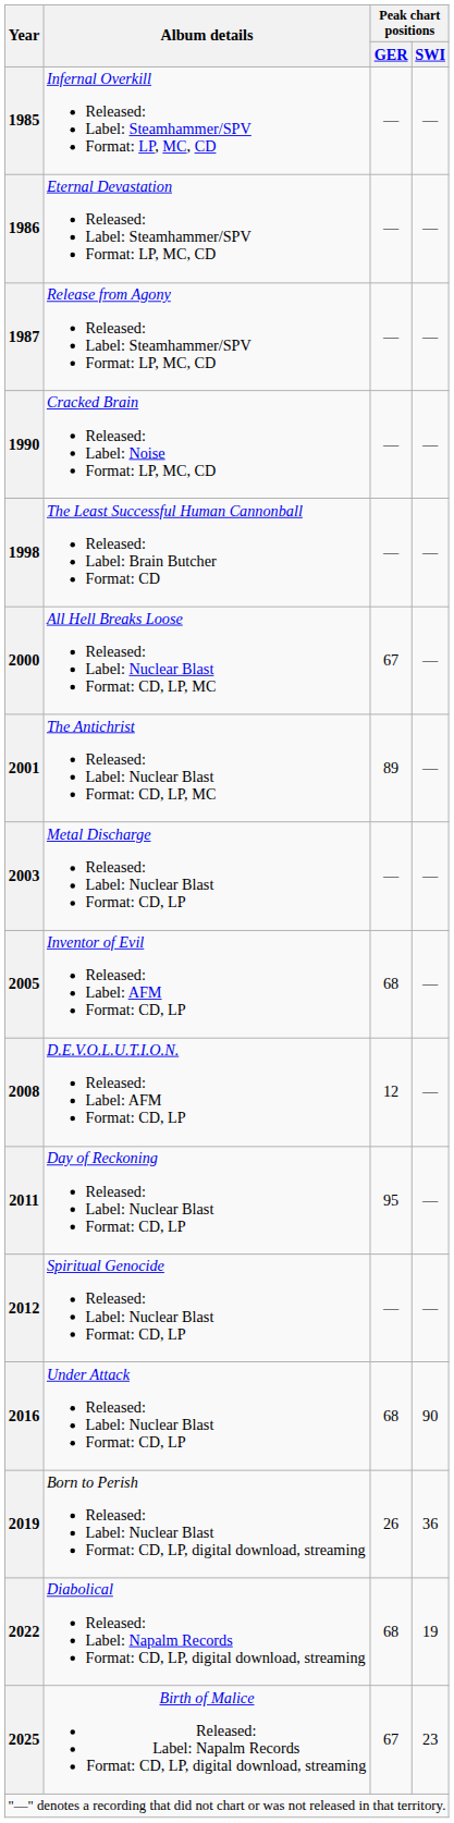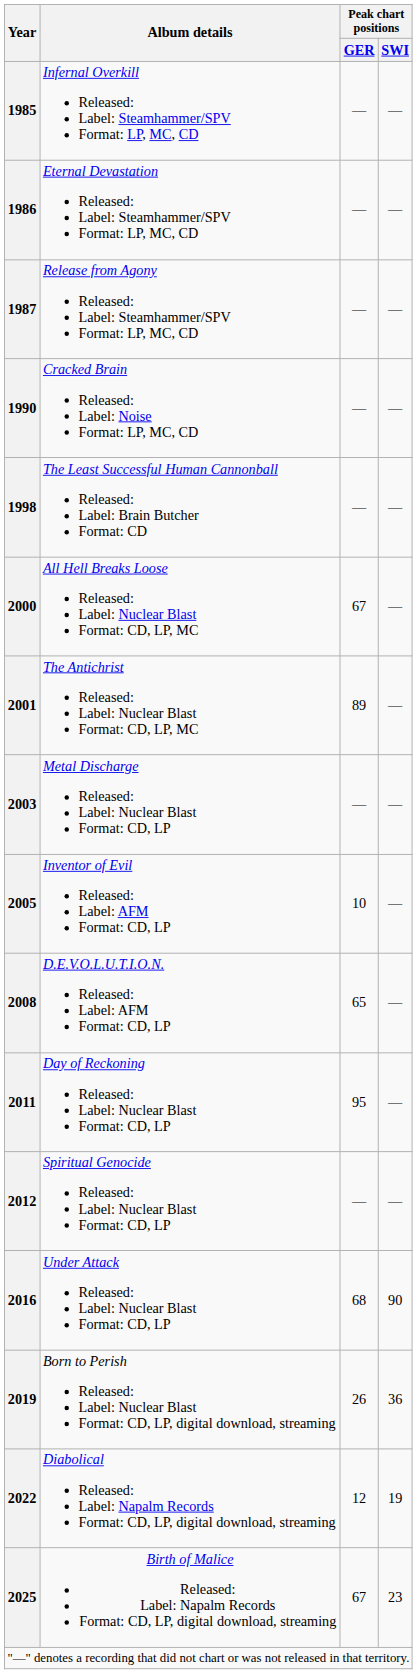2005 | Peak chart positions / GER: 68 -> 10
2008 | Peak chart positions / GER: 12 -> 65
2022 | Peak chart positions / GER: 68 -> 12
